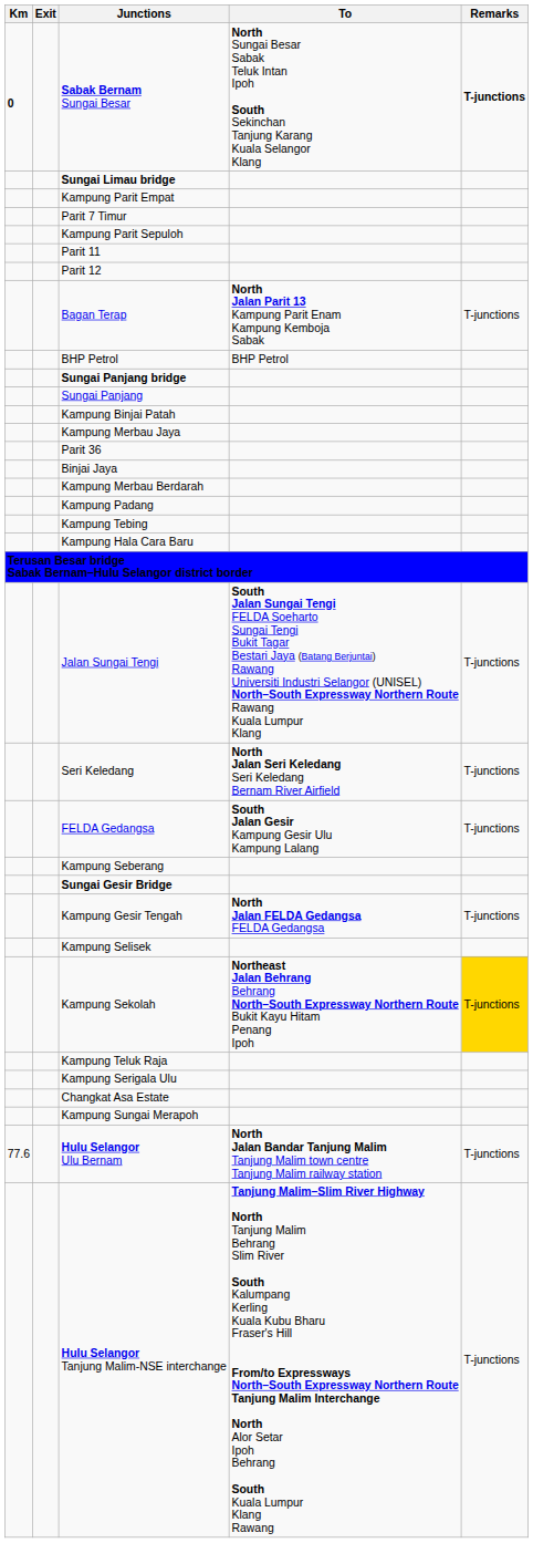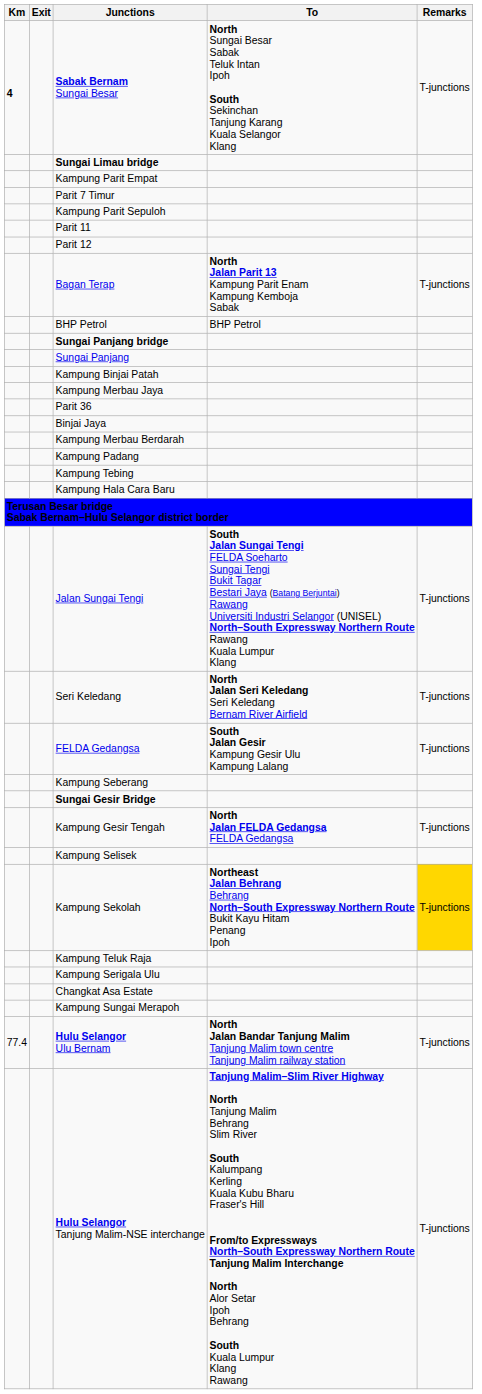Sabak Bernam Sungai Besar | Km: 0 -> 4
Sabak Bernam Sungai Besar | Remarks: bold -> normal
Hulu Selangor Ulu Bernam | Km: 77.6 -> 77.4
